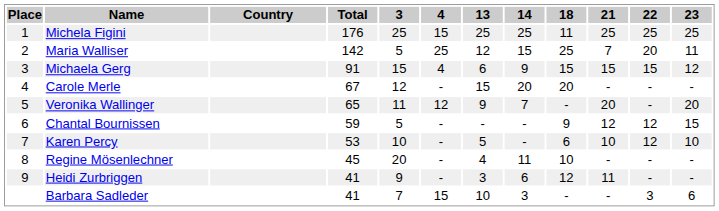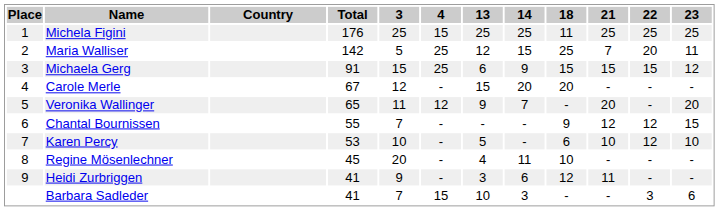Michaela Gerg | 4: 4 -> 25
Chantal Bournissen | Total: 59 -> 55
Chantal Bournissen | 3: 5 -> 7
